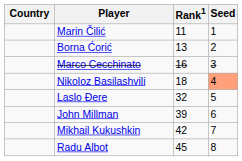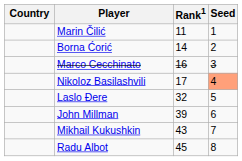Borna Ćorić | Rank1: 13 -> 14
Nikoloz Basilashvili | Rank1: 18 -> 17
Mikhail Kukushkin | Rank1: 42 -> 43
